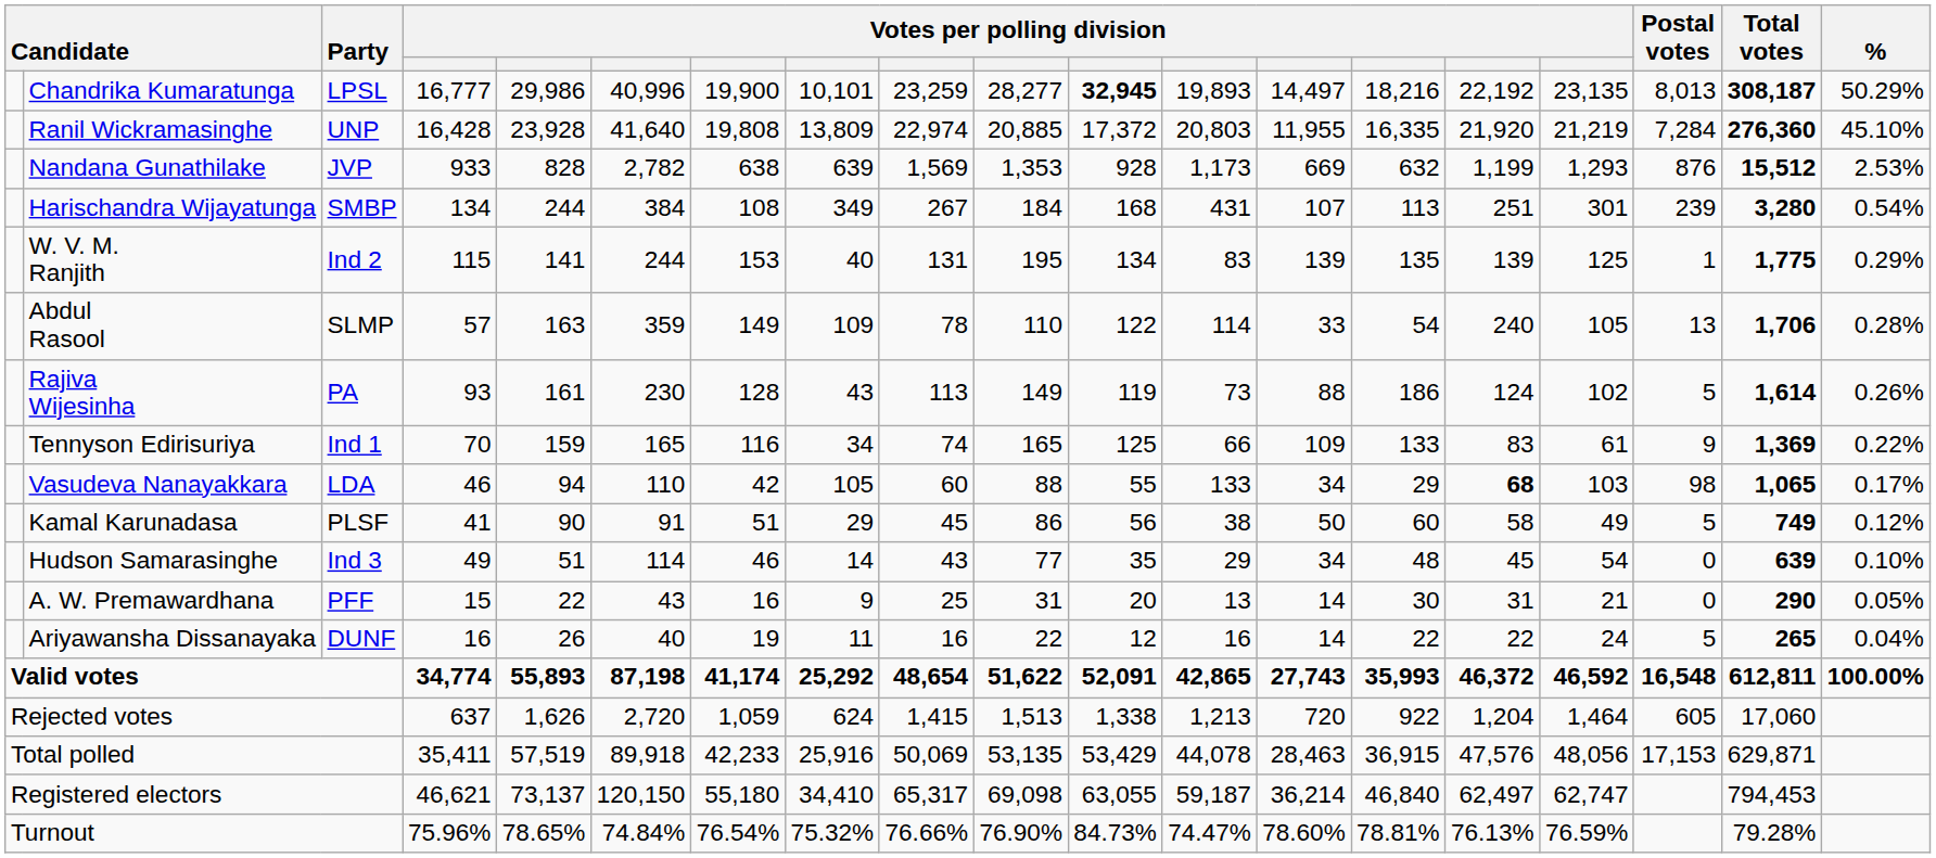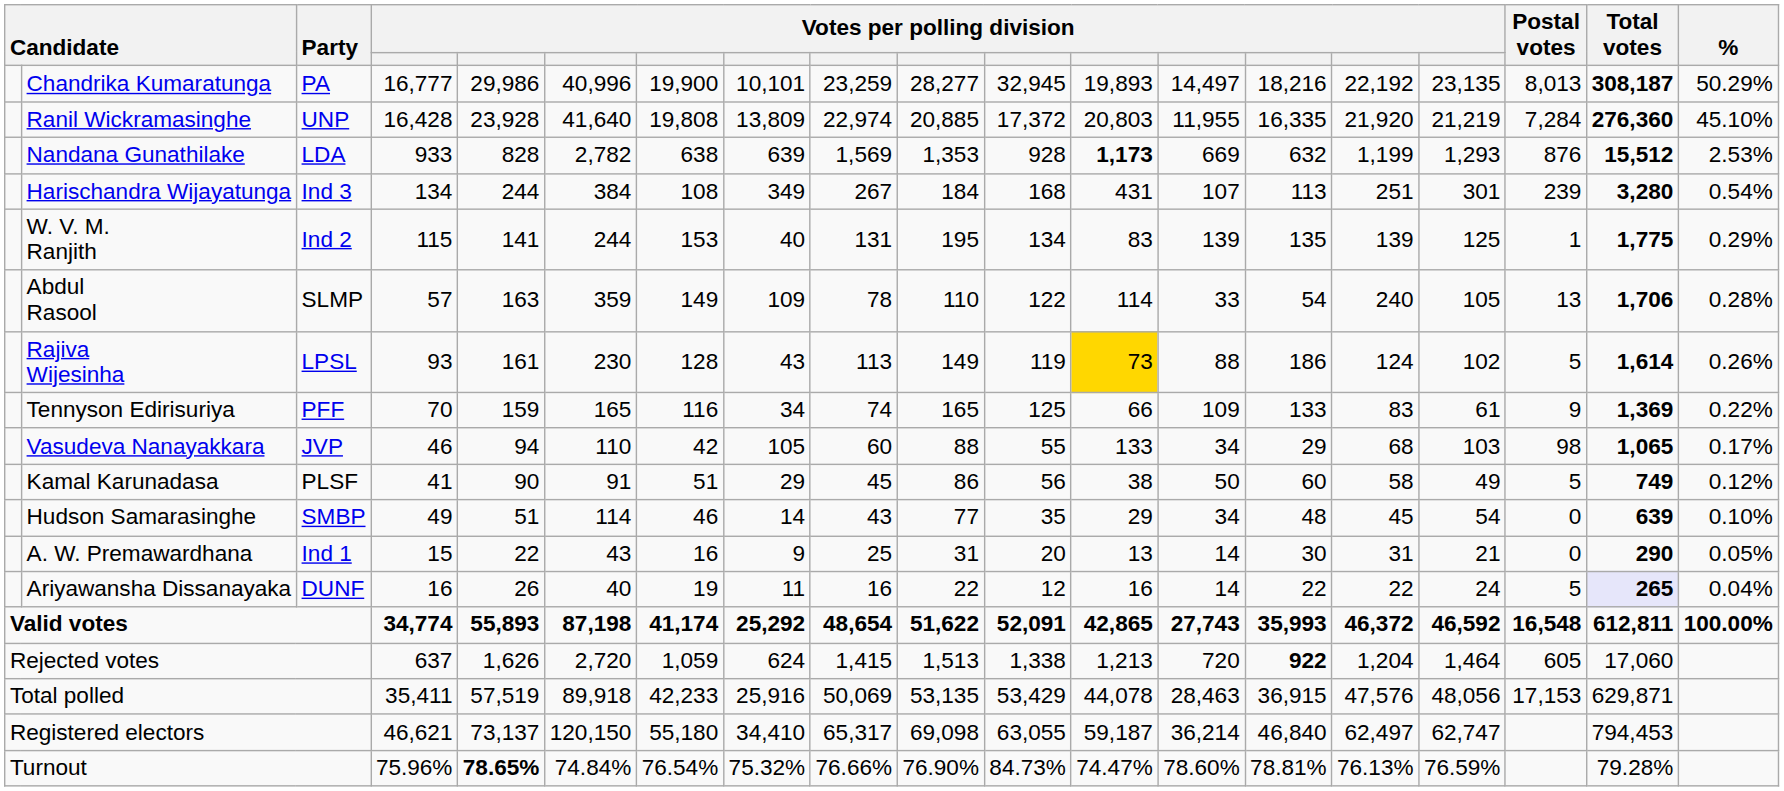Chandrika Kumaratunga | Party: LPSL -> PA
Chandrika Kumaratunga | column 11: bold -> normal
Nandana Gunathilake | Party: JVP -> LDA
Nandana Gunathilake | column 12: normal -> bold
Harischandra Wijayatunga | Party: SMBP -> Ind 3
Rajiva Wijesinha | Party: PA -> LPSL
Rajiva Wijesinha | column 12: no background -> gold background
Tennyson Edirisuriya | Party: Ind 1 -> PFF
Vasudeva Nanayakkara | Party: LDA -> JVP
Vasudeva Nanayakkara | column 15: bold -> normal
Hudson Samarasinghe | Party: Ind 3 -> SMBP
A. W. Premawardhana | Party: PFF -> Ind 1
Ariyawansha Dissanayaka | Total votes: no background -> lavender background
Rejected votes | column 14: normal -> bold
Turnout | column 5: normal -> bold
